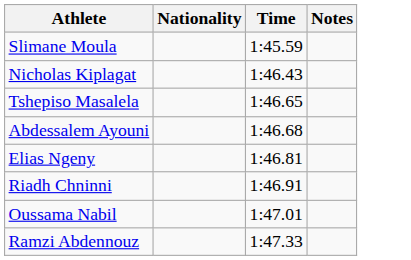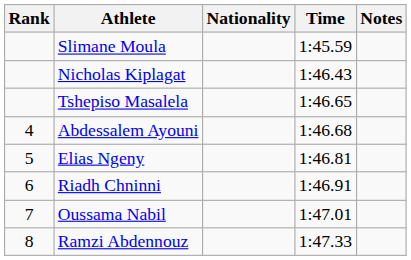+ column: Rank | 4 | 5 | 6 | 7 | 8
